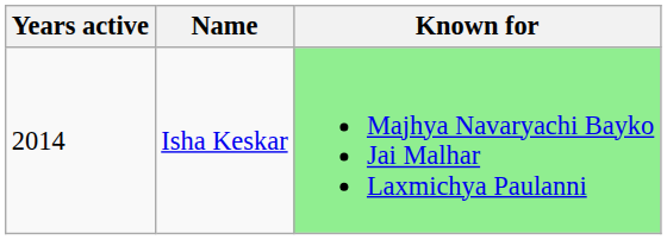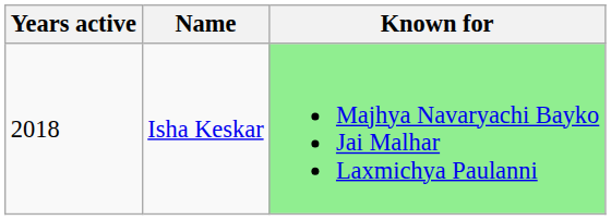Isha Keskar | Years active: 2014 -> 2018
